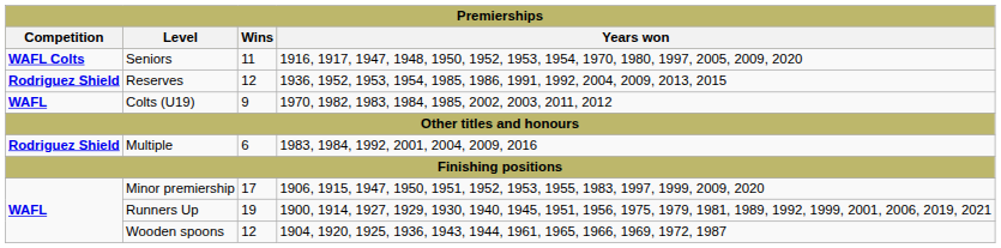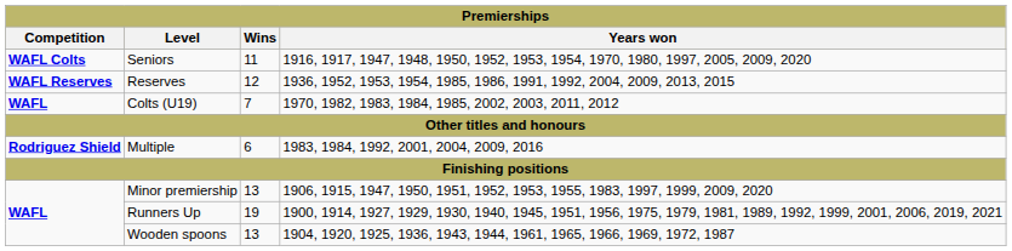Reserves | Competition: Rodriguez Shield -> WAFL Reserves
Colts (U19) | Wins: 9 -> 7
Minor premiership | Wins: 17 -> 13
Wooden spoons | Wins: 12 -> 13
